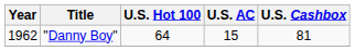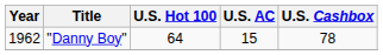"Danny Boy" | U.S. Cashbox: 81 -> 78
